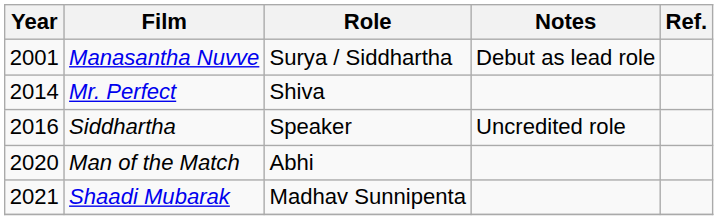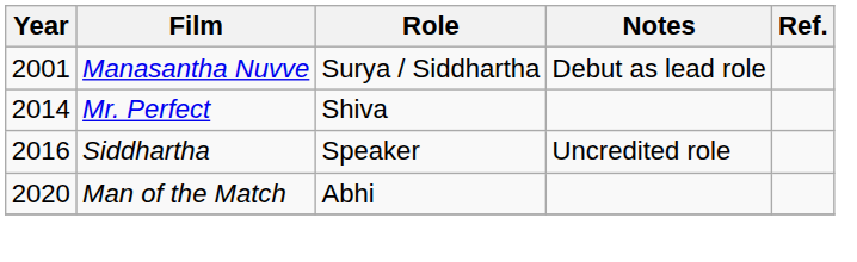- row: 2021 | Shaadi Mubarak | Madhav Sunnipenta
